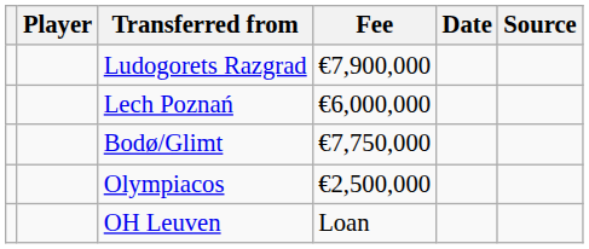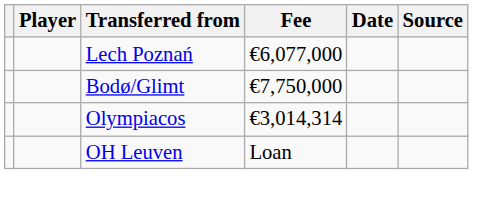- row: Ludogorets Razgrad | €7,900,000
Lech Poznań | Fee: €6,000,000 -> €6,077,000
Olympiacos | Fee: €2,500,000 -> €3,014,314
